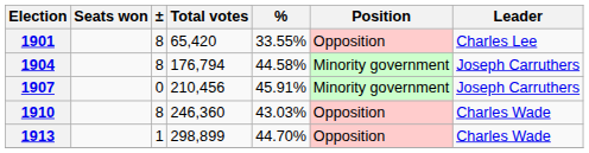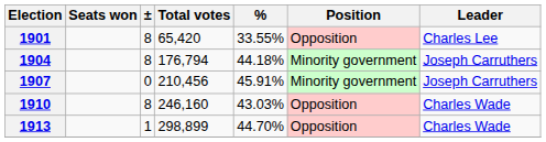1904 | %: 44.58% -> 44.18%
1910 | Total votes: 246,360 -> 246,160
